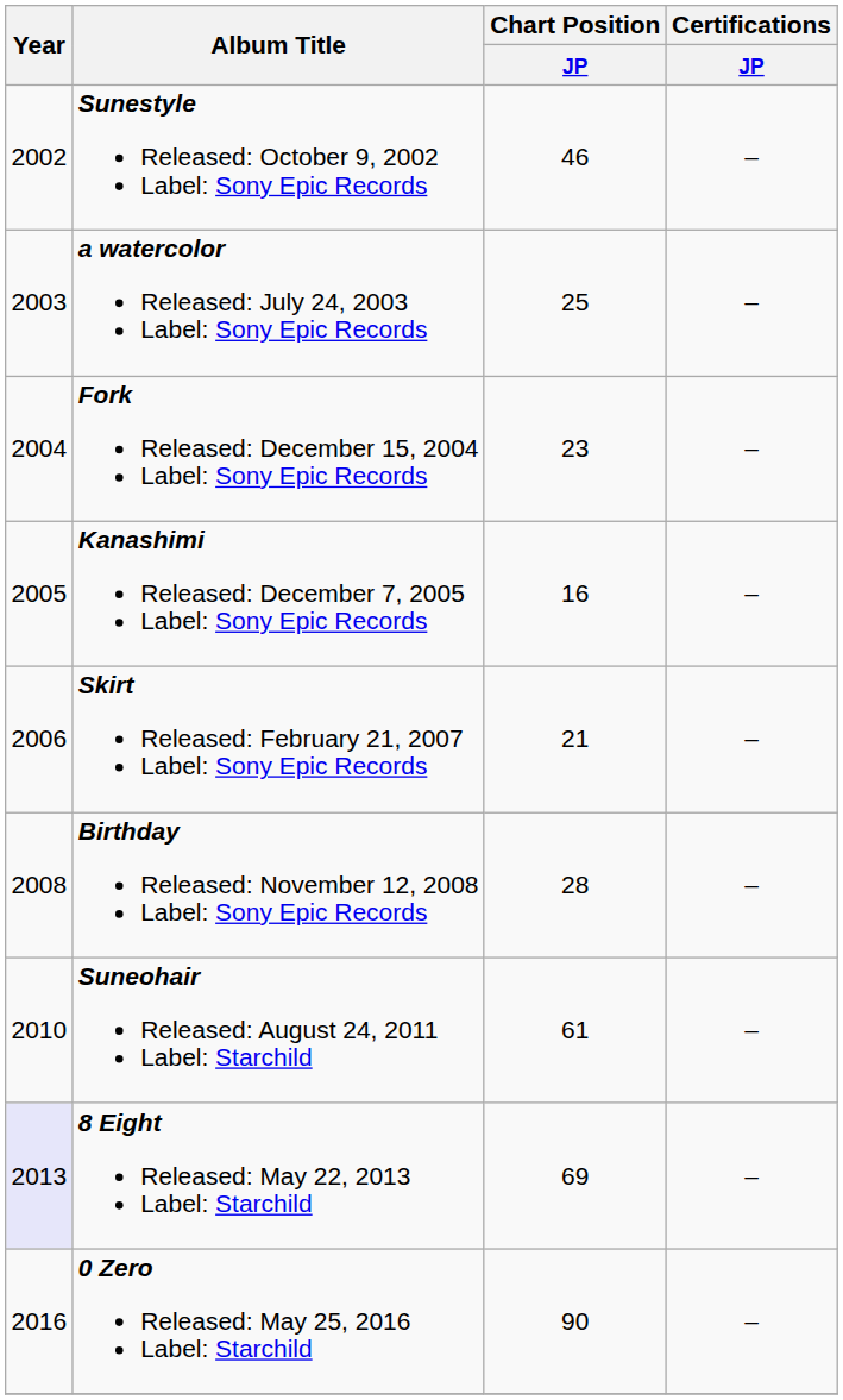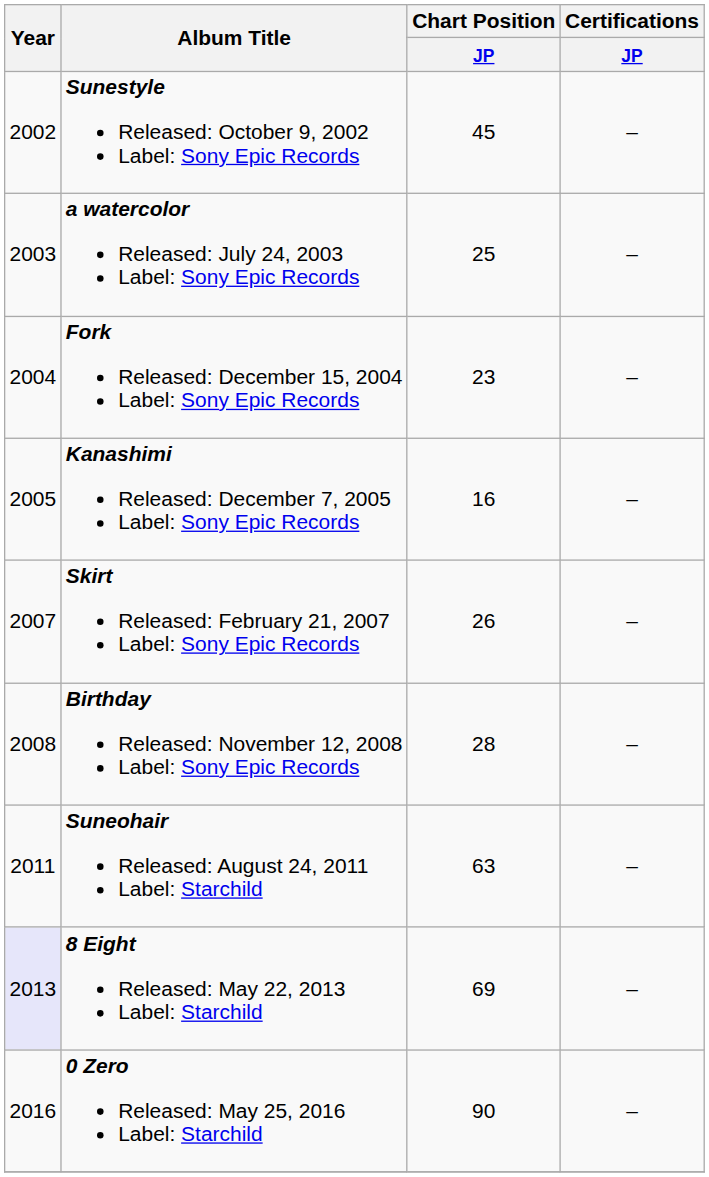Sunestyle Released: October 9, 2002 Label: Sony Epic Records | Chart Position / JP: 46 -> 45
Skirt Released: February 21, 2007 Label: Sony Epic Records | Year: 2006 -> 2007
Skirt Released: February 21, 2007 Label: Sony Epic Records | Chart Position / JP: 21 -> 26
Suneohair Released: August 24, 2011 Label: Starchild | Year: 2010 -> 2011
Suneohair Released: August 24, 2011 Label: Starchild | Chart Position / JP: 61 -> 63
